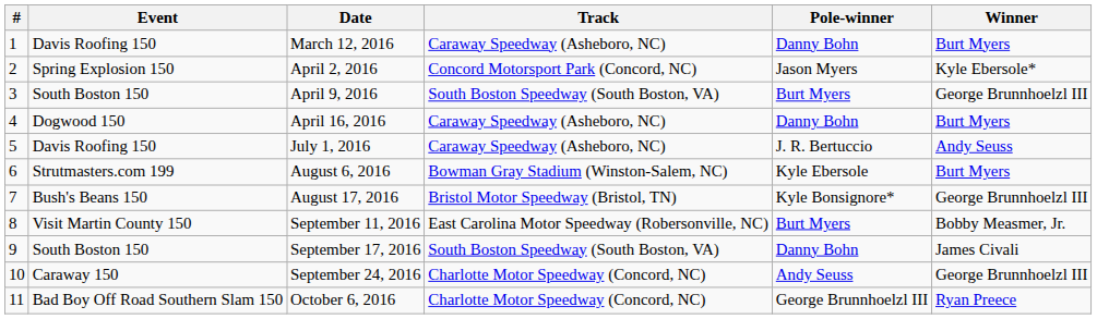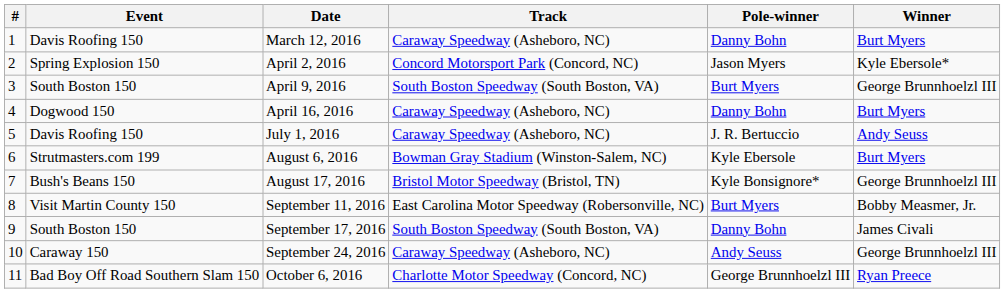September 24, 2016 | Track: Charlotte Motor Speedway (Concord, NC) -> Caraway Speedway (Asheboro, NC)
